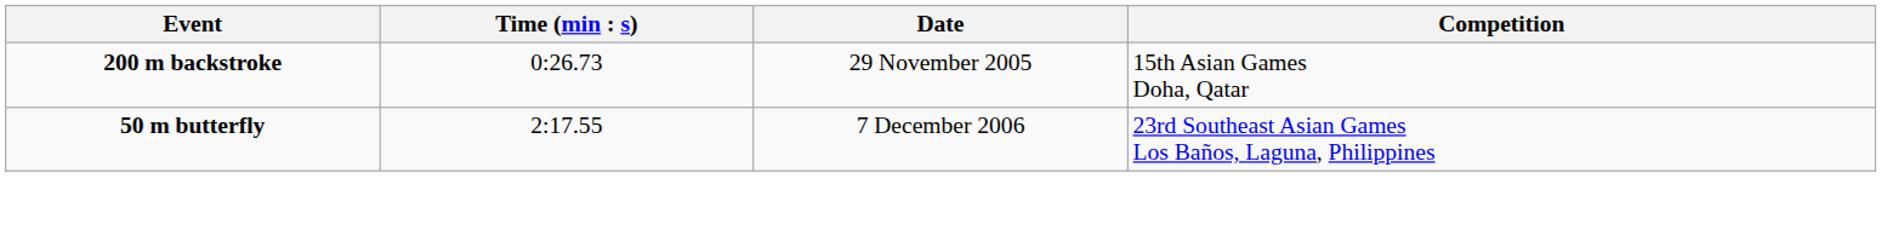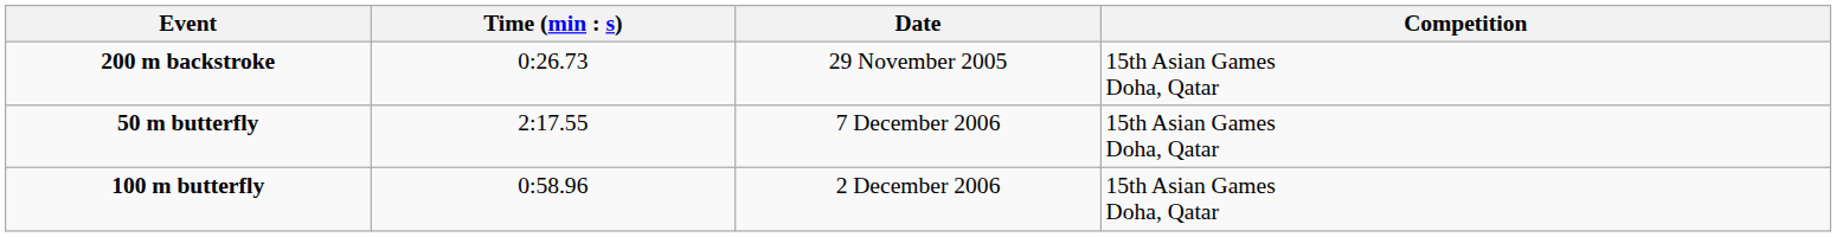50 m butterfly | Competition: 23rd Southeast Asian Games Los Baños, Laguna, Philippines -> 15th Asian Games Doha, Qatar
+ row: 100 m butterfly | 0:58.96 | 2 December 2006 | 15th Asian Games Doha, Qatar
